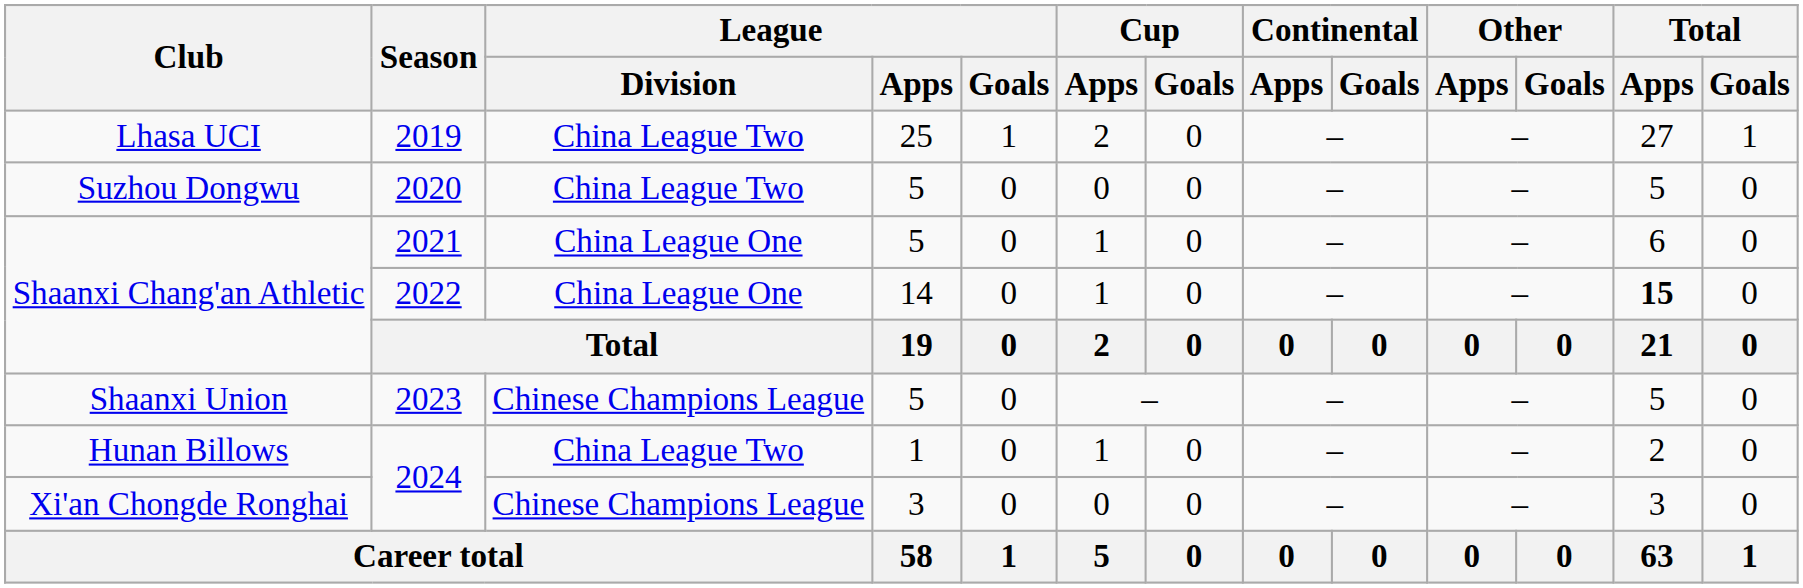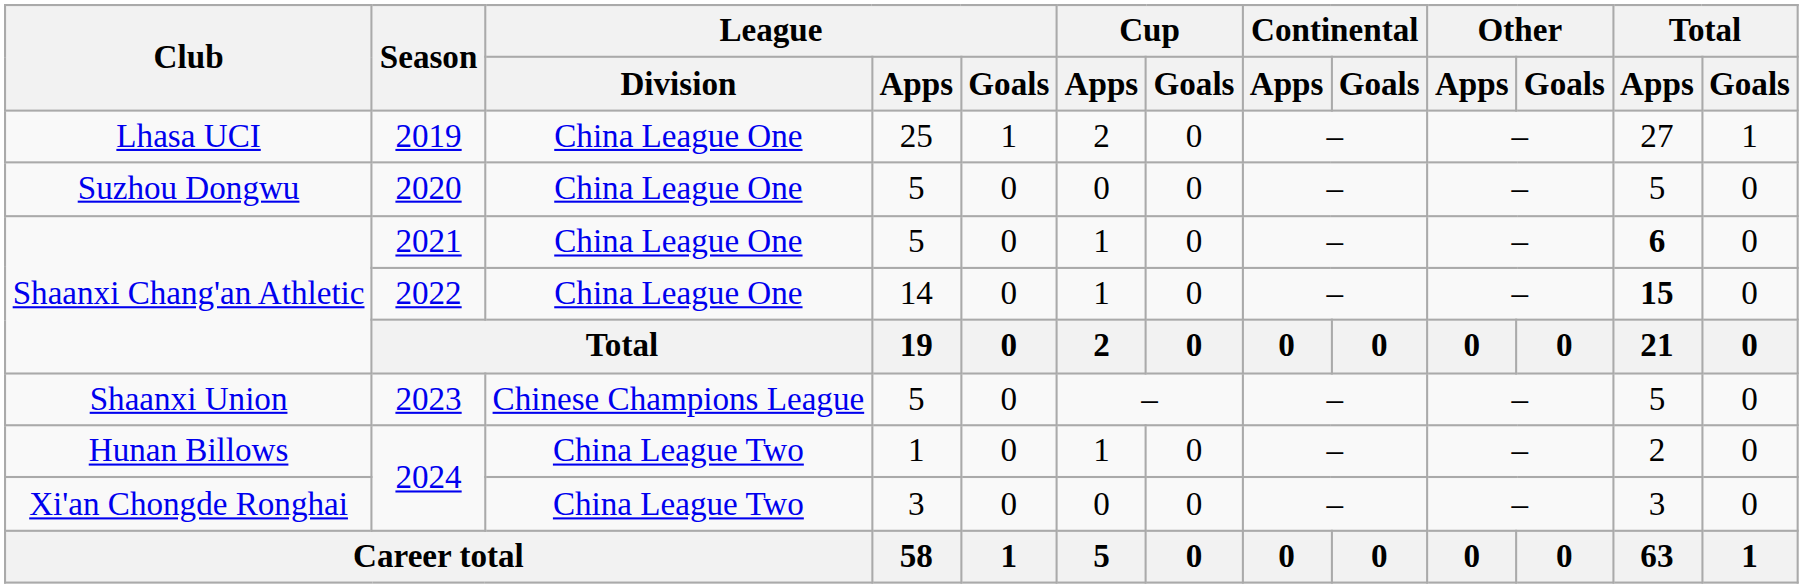Lhasa UCI | League / Division: China League Two -> China League One
Suzhou Dongwu | League / Division: China League Two -> China League One
Shaanxi Chang'an Athletic / 2021 | Total / Apps: normal -> bold
Xi'an Chongde Ronghai | League / Division: Chinese Champions League -> China League Two
